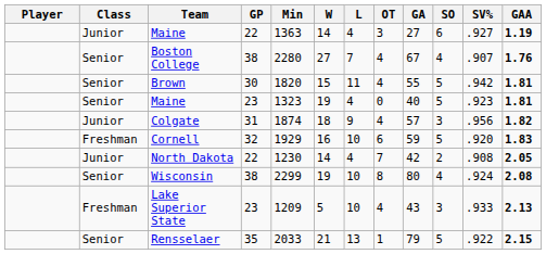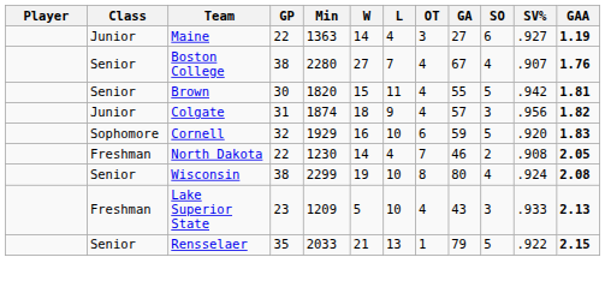- row: Senior | Maine | 23 | 1323 | 19 | 4 | 0 | 40 | 5 | .923 | 1.81
Cornell | Class: Freshman -> Sophomore
North Dakota | Class: Junior -> Freshman
North Dakota | GA: 42 -> 46
